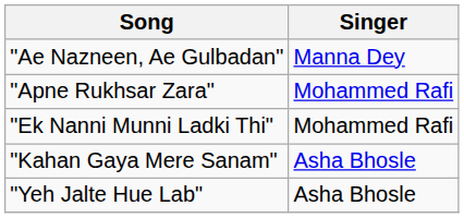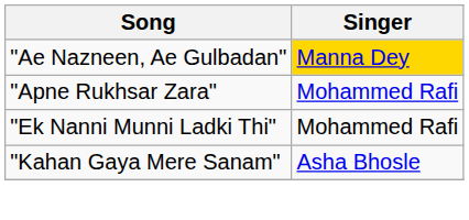"Ae Nazneen, Ae Gulbadan" | Singer: no background -> gold background
- row: "Yeh Jalte Hue Lab" | Asha Bhosle
